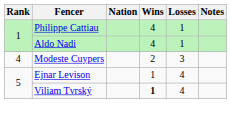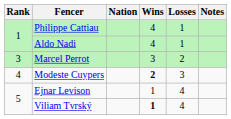+ row: 3 | Marcel Perrot | 3 | 2
Modeste Cuypers | Wins: normal -> bold
